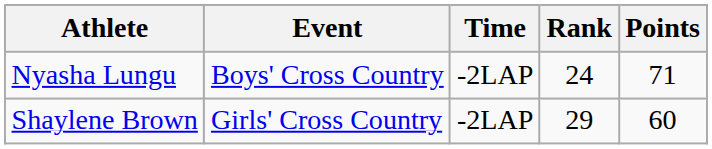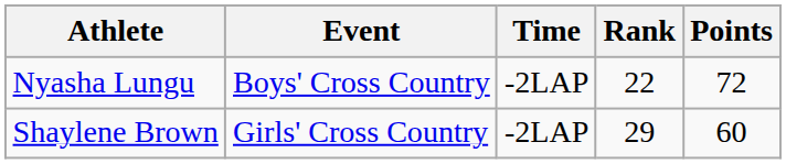Nyasha Lungu | Rank: 24 -> 22
Nyasha Lungu | Points: 71 -> 72
